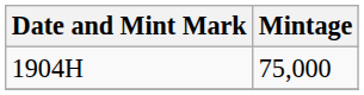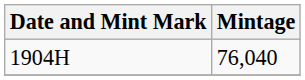1904H | Mintage: 75,000 -> 76,040
